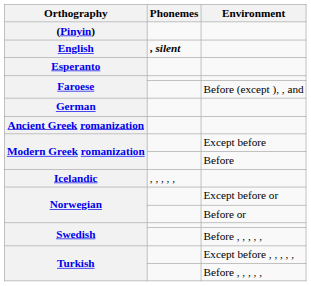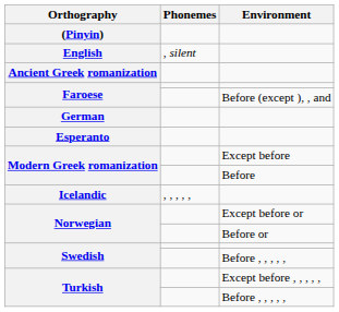English | Phonemes: bold -> normal
rows swapped: Esperanto <-> Ancient Greek romanization
